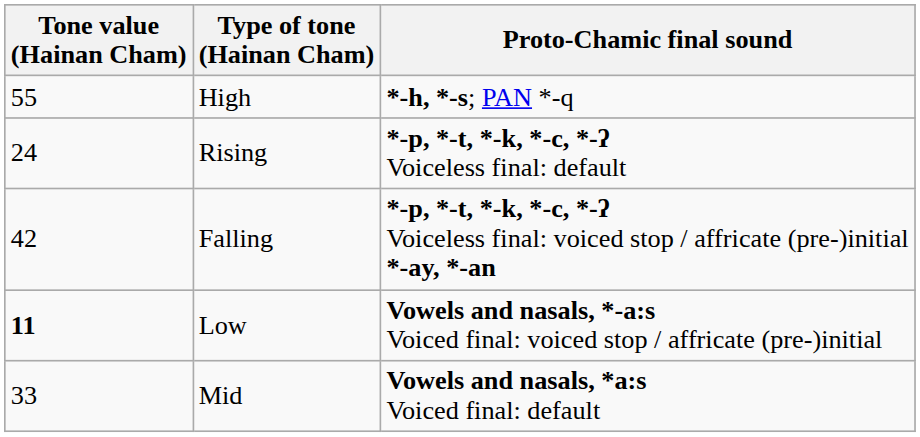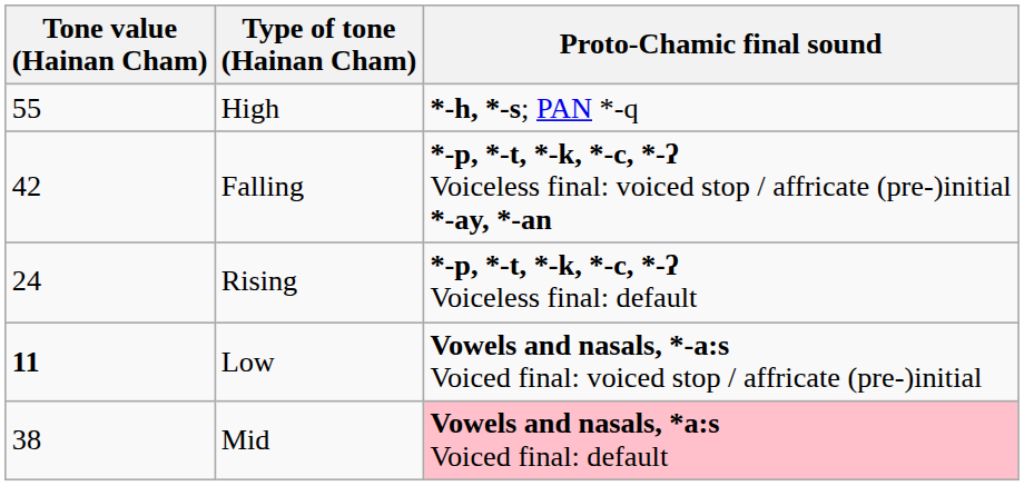rows swapped: Falling <-> Rising
Mid | Tone value (Hainan Cham): 33 -> 38
Mid | Proto-Chamic final sound: no background -> pink background
